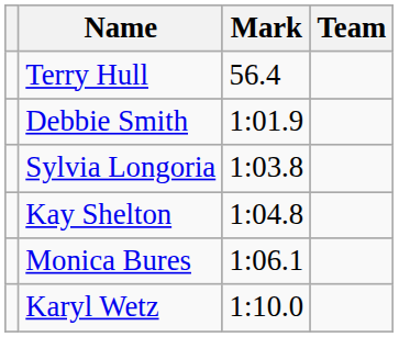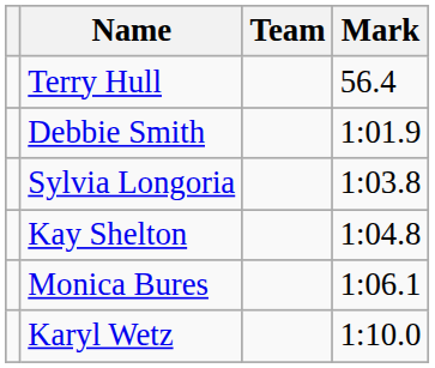columns swapped: Team <-> Mark
